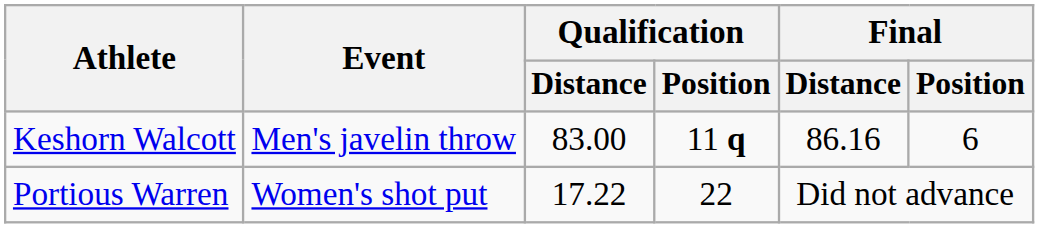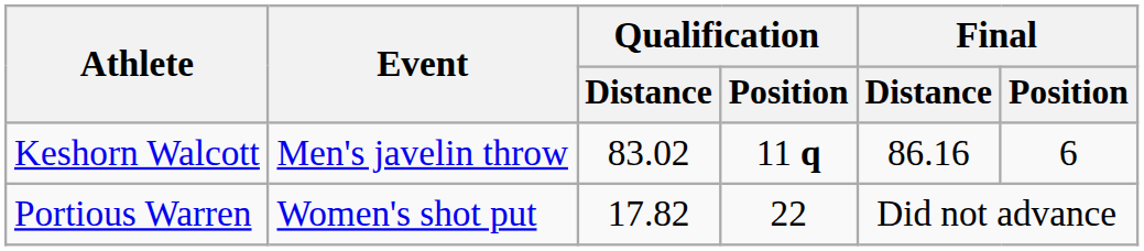Keshorn Walcott | Qualification / Distance: 83.00 -> 83.02
Portious Warren | Qualification / Distance: 17.22 -> 17.82
